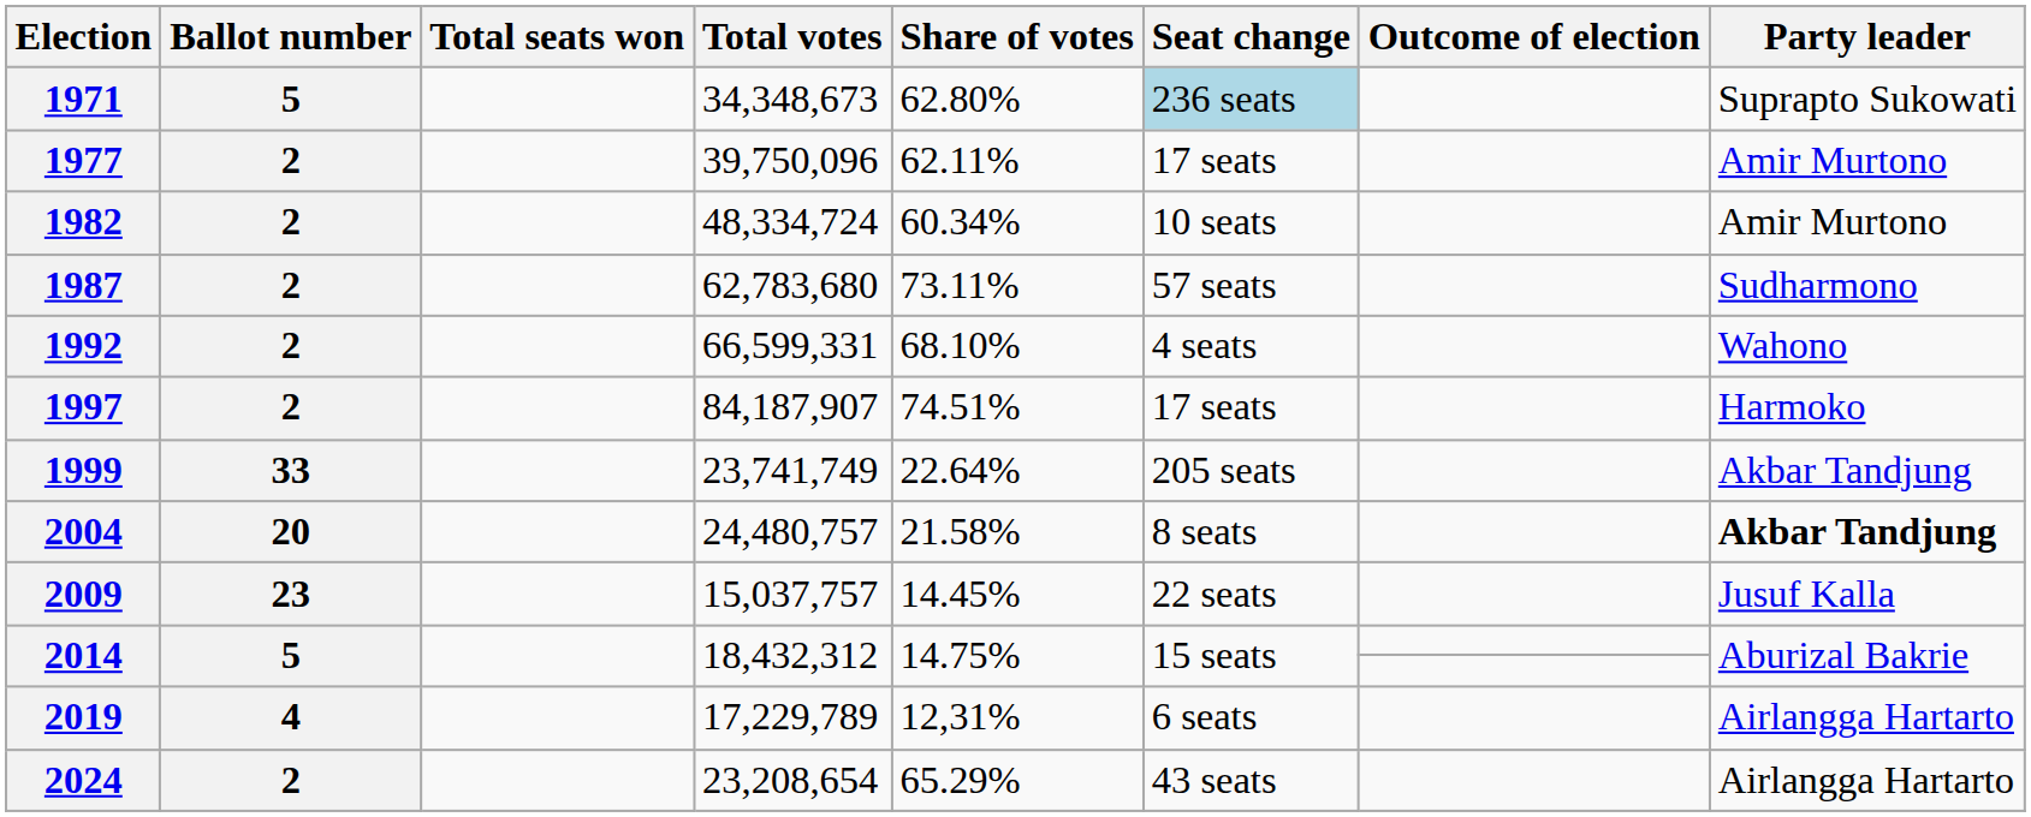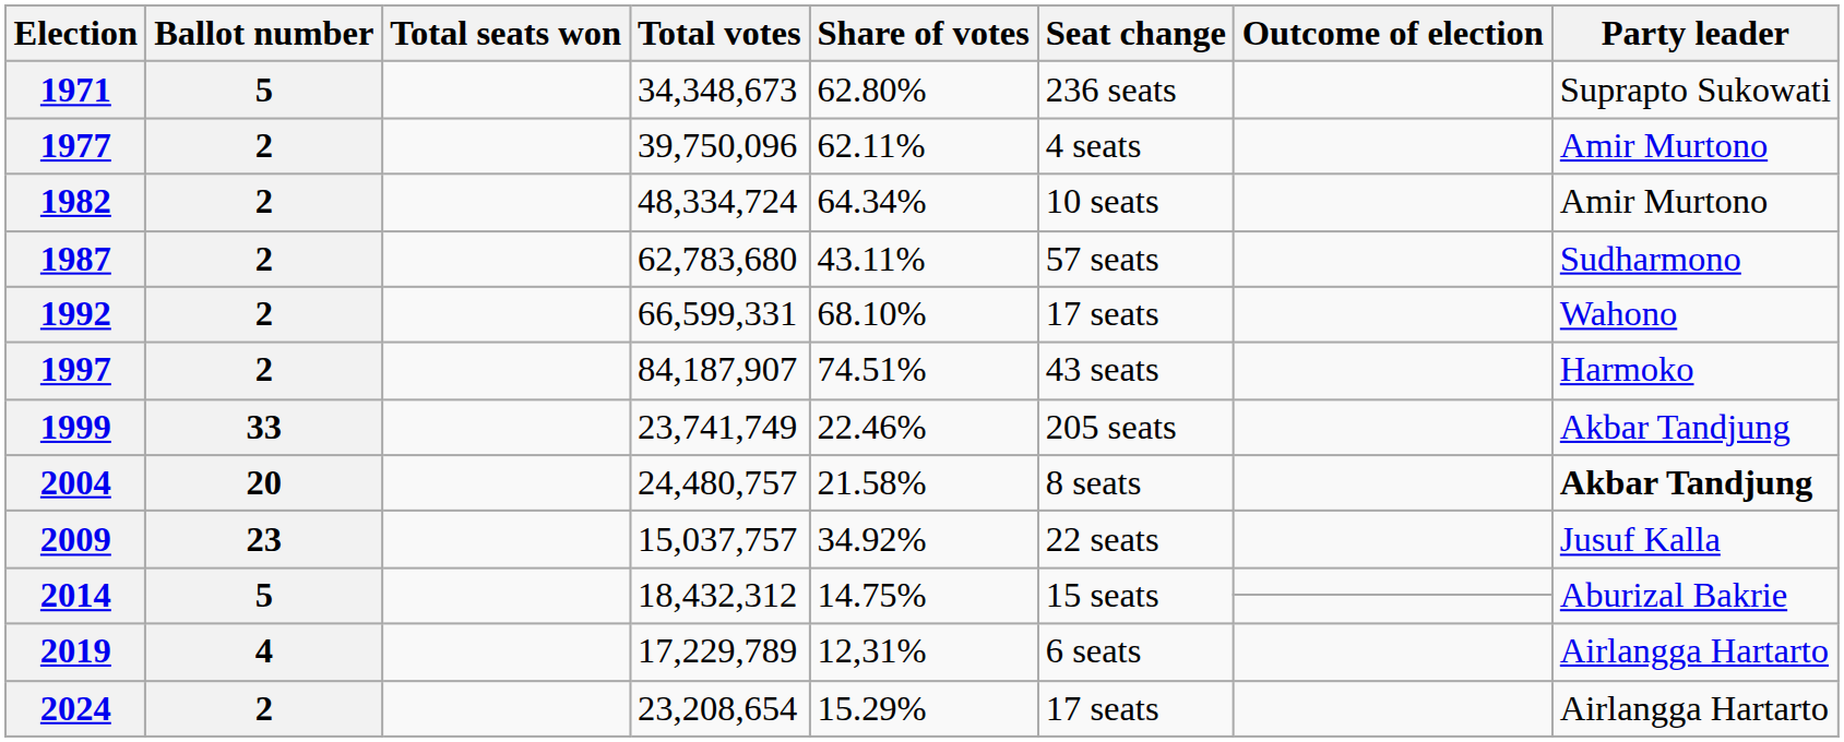1971 | Seat change: lightblue background -> no background
1977 | Seat change: 17 seats -> 4 seats
1982 | Share of votes: 60.34% -> 64.34%
1987 | Share of votes: 73.11% -> 43.11%
1992 | Seat change: 4 seats -> 17 seats
1997 | Seat change: 17 seats -> 43 seats
1999 | Share of votes: 22.64% -> 22.46%
2009 | Share of votes: 14.45% -> 34.92%
2024 | Share of votes: 65.29% -> 15.29%
2024 | Seat change: 43 seats -> 17 seats
